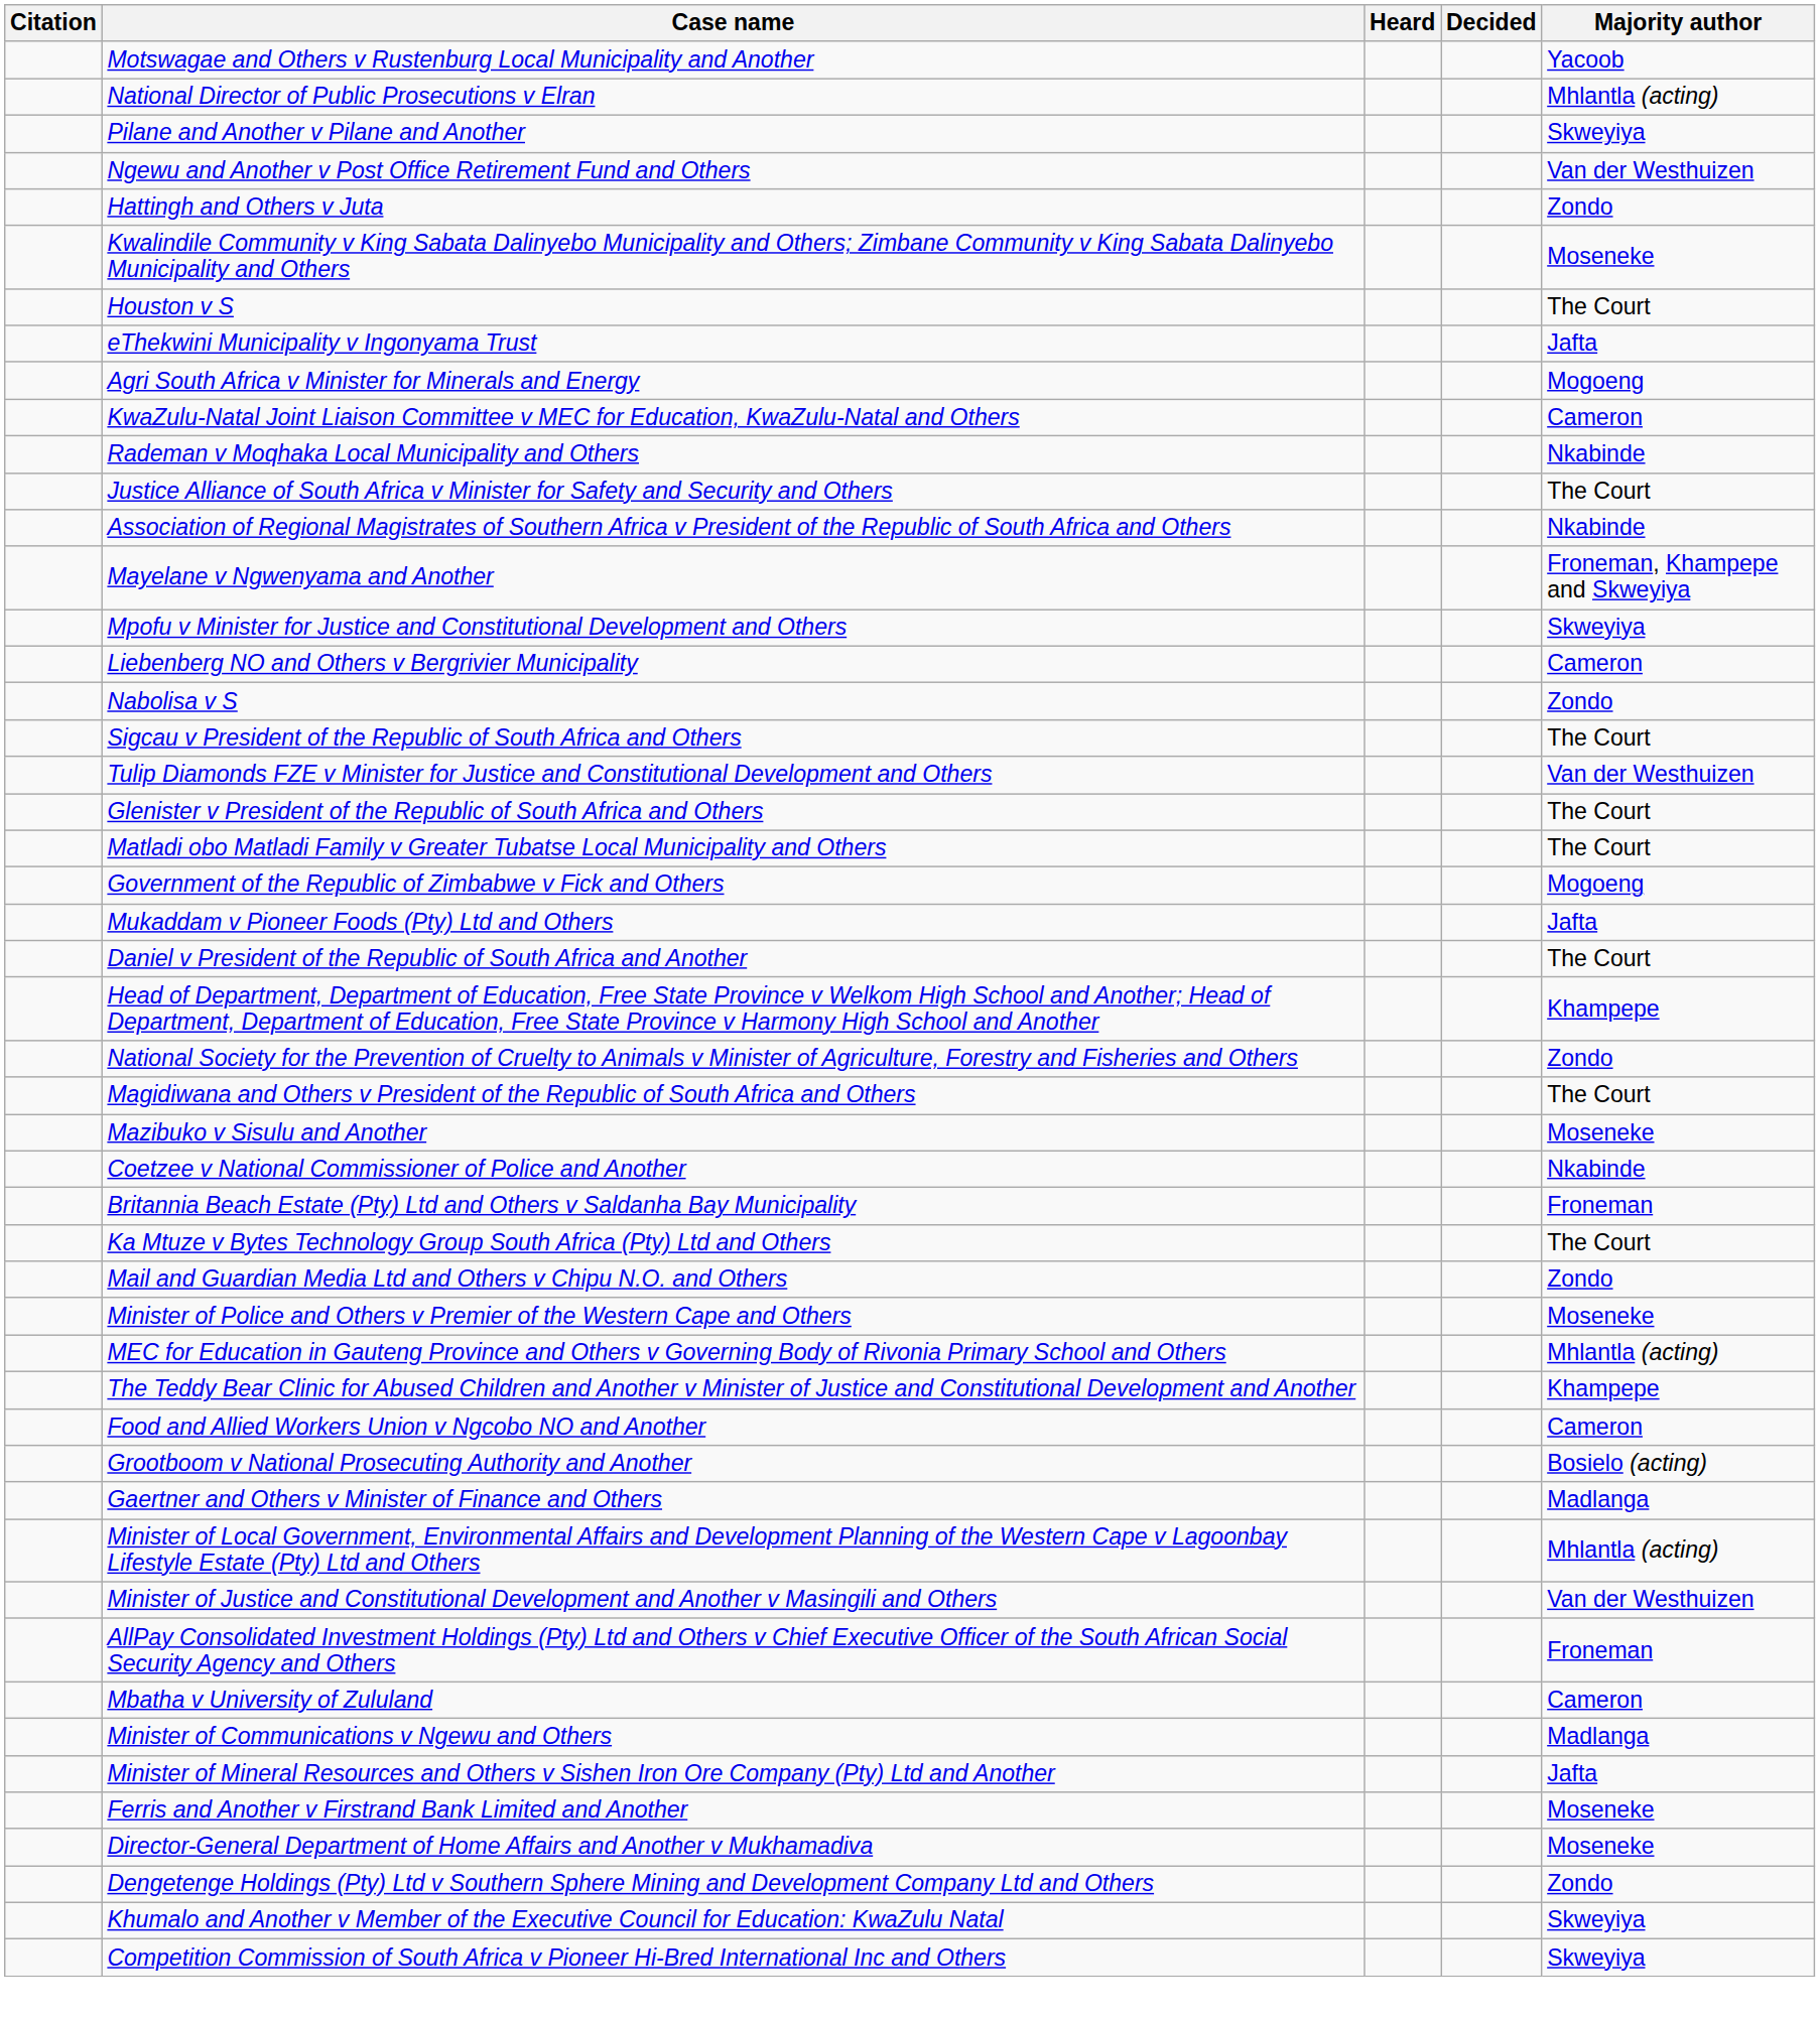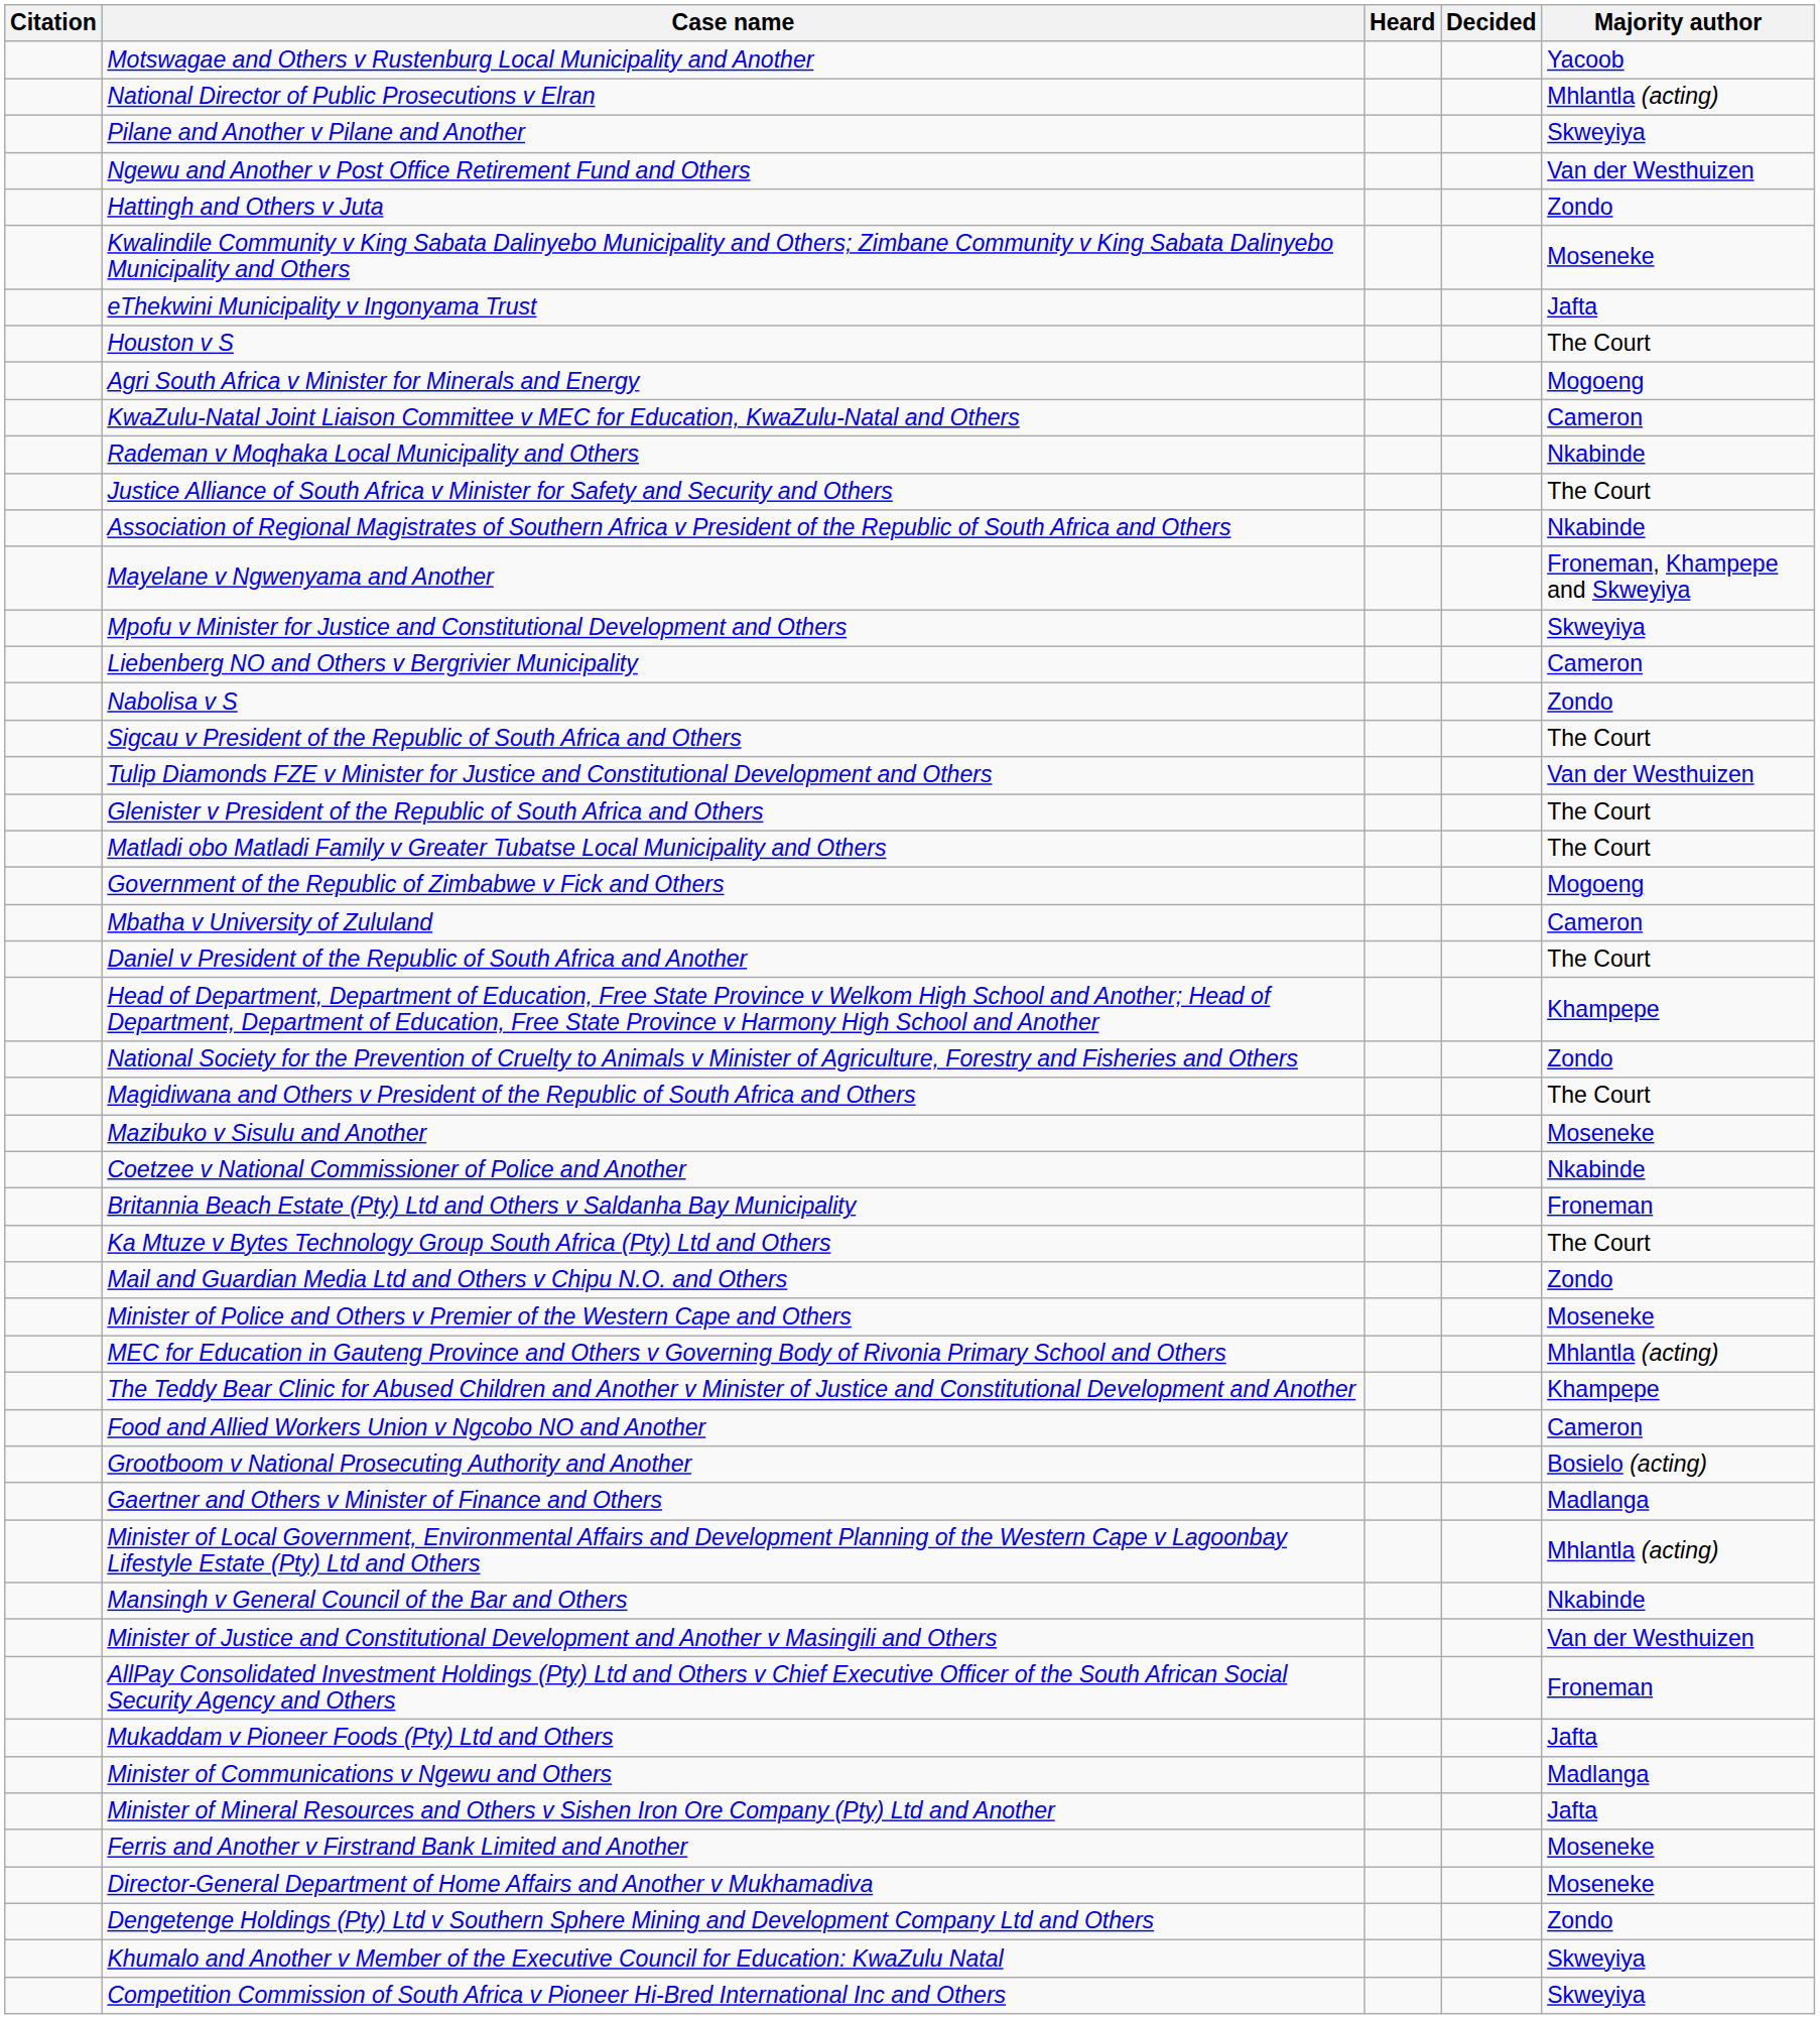rows swapped: eThekwini Municipality v Ingonyama Trust <-> Houston v S
rows swapped: Mukaddam v Pioneer Foods (Pty) Ltd and Others <-> Mbatha v University of Zululand
+ row: Mansingh v General Council of the Bar and Others | Nkabinde
